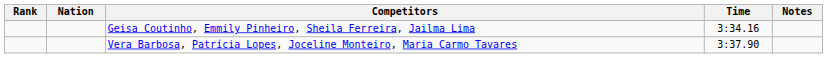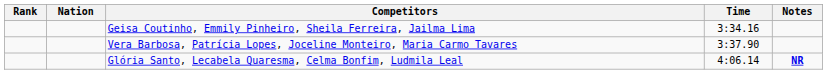+ row: Glória Santo, Lecabela Quaresma, Celma Bonfim, Ludmila Leal | 4:06.14 | NR
